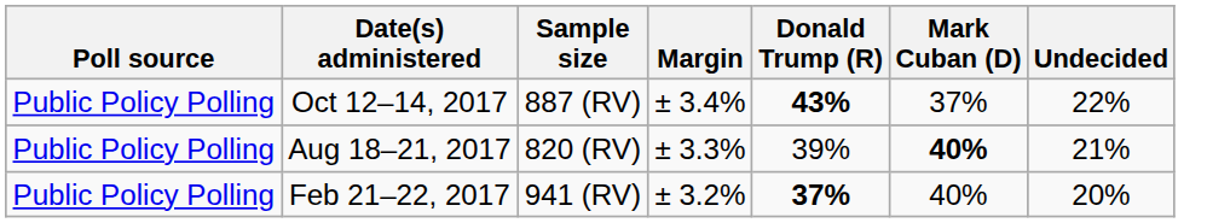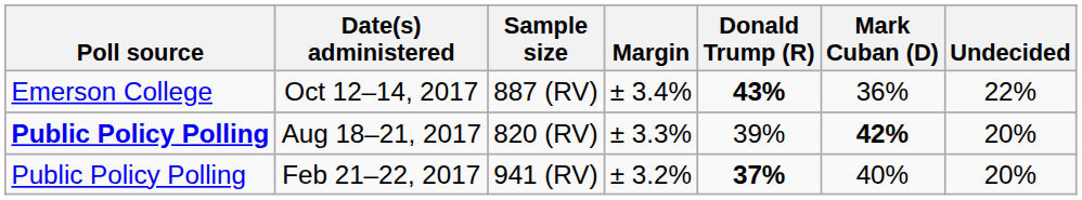Oct 12–14, 2017 | Poll source: Public Policy Polling -> Emerson College
Oct 12–14, 2017 | Mark Cuban (D): 37% -> 36%
Aug 18–21, 2017 | Poll source: normal -> bold
Aug 18–21, 2017 | Mark Cuban (D): 40% -> 42%
Aug 18–21, 2017 | Undecided: 21% -> 20%
